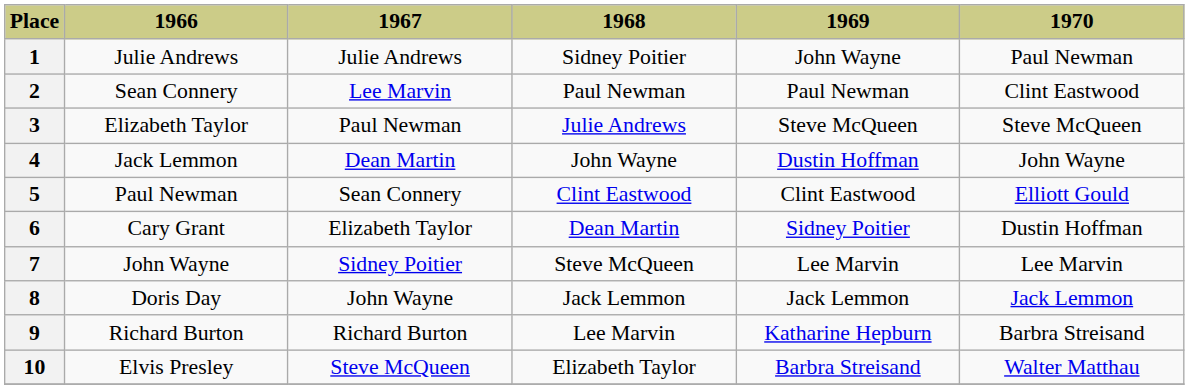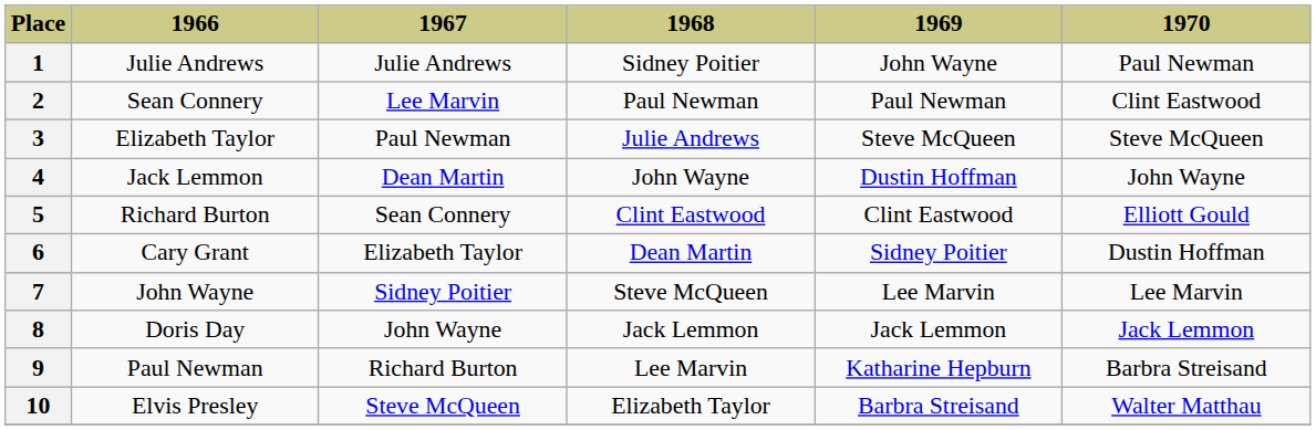5 | 1966: Paul Newman -> Richard Burton
9 | 1966: Richard Burton -> Paul Newman
